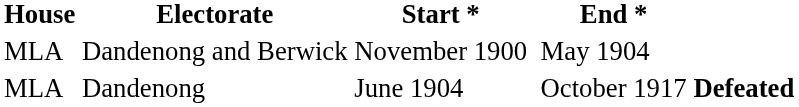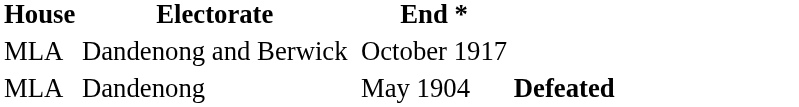- column: Start * | November 1900 | June 1904
Dandenong and Berwick | End *: May 1904 -> October 1917
Dandenong | End *: October 1917 -> May 1904
